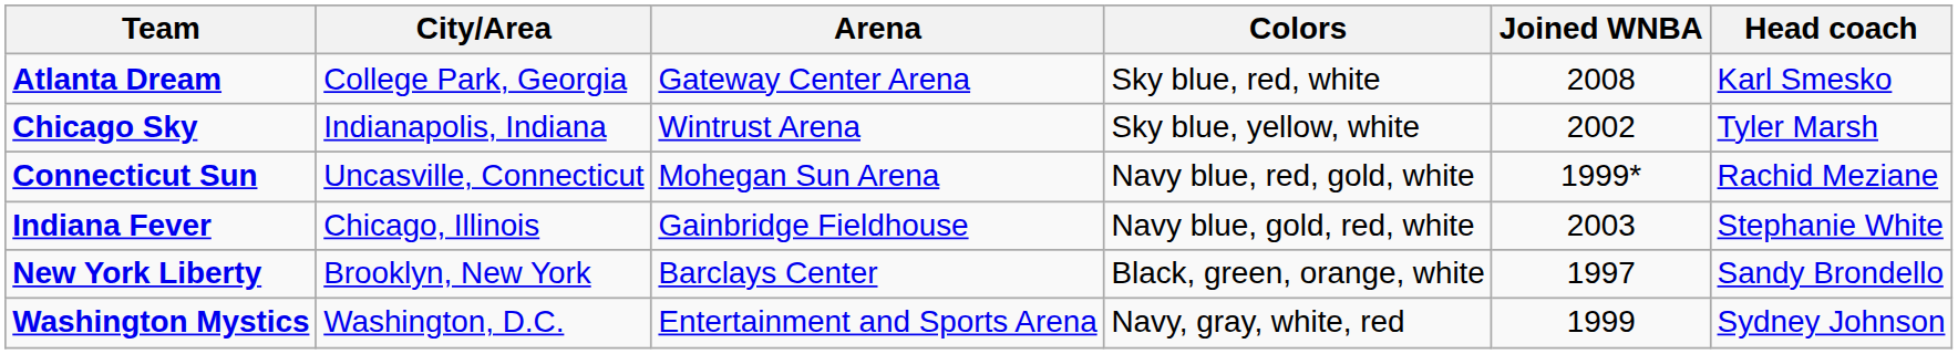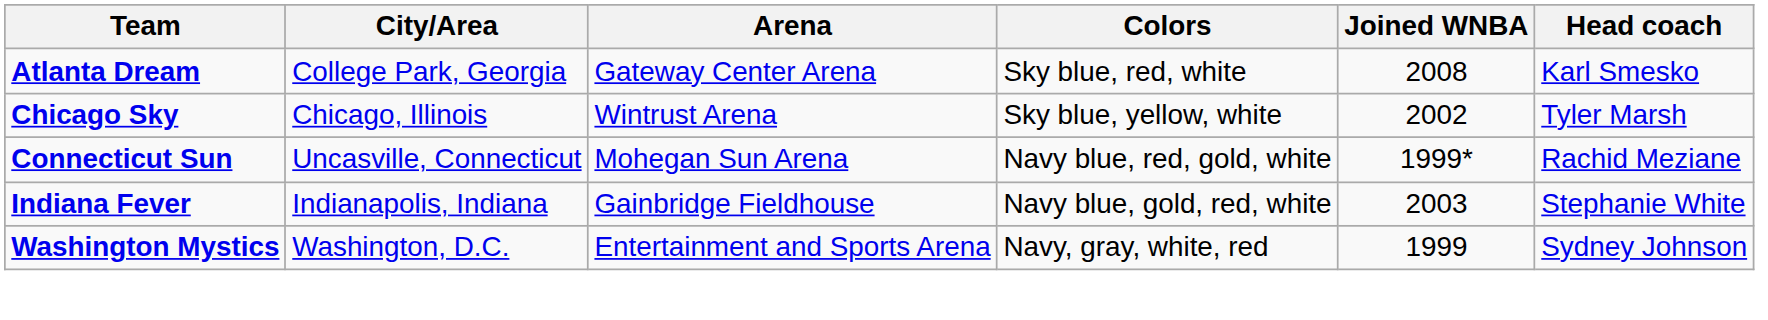Chicago Sky | City/Area: Indianapolis, Indiana -> Chicago, Illinois
Indiana Fever | City/Area: Chicago, Illinois -> Indianapolis, Indiana
- row: New York Liberty | Brooklyn, New York | Barclays Center | Black, green, orange, white | 1997 | Sandy Brondello
